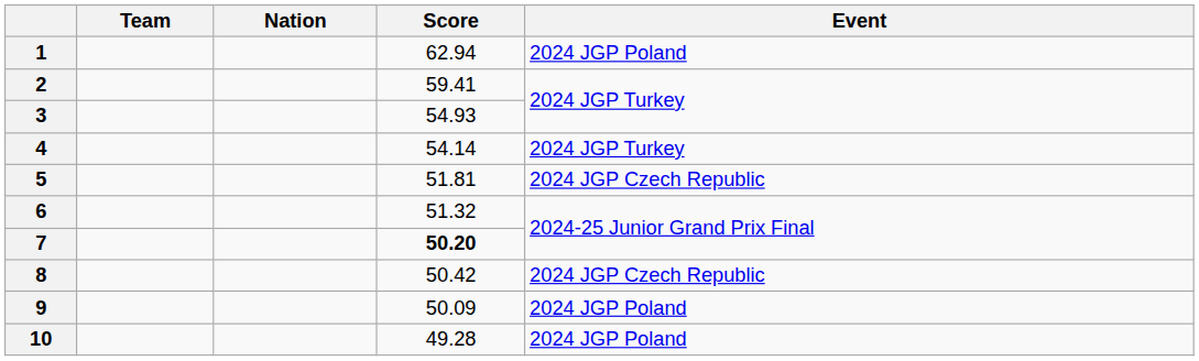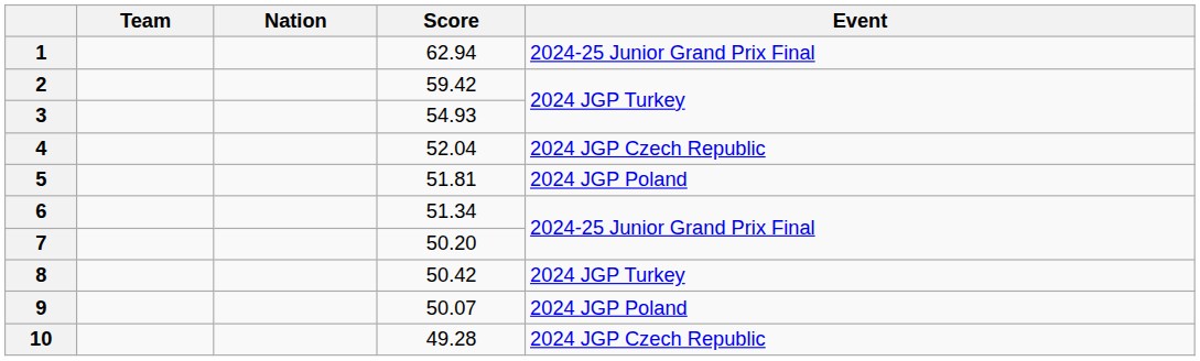1 | Event: 2024 JGP Poland -> 2024-25 Junior Grand Prix Final
2 | Score: 59.41 -> 59.42
4 | Score: 54.14 -> 52.04
4 | Event: 2024 JGP Turkey -> 2024 JGP Czech Republic
5 | Event: 2024 JGP Czech Republic -> 2024 JGP Poland
6 | Score: 51.32 -> 51.34
7 | Score: bold -> normal
8 | Event: 2024 JGP Czech Republic -> 2024 JGP Turkey
9 | Score: 50.09 -> 50.07
10 | Event: 2024 JGP Poland -> 2024 JGP Czech Republic
